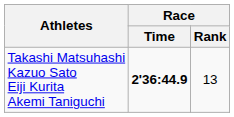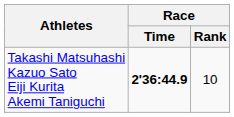Takashi Matsuhashi Kazuo Sato Eiji Kurita Akemi Taniguchi | Race / Rank: 13 -> 10
